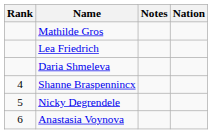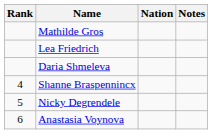columns swapped: Nation <-> Notes
